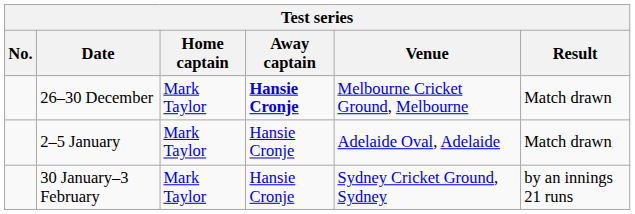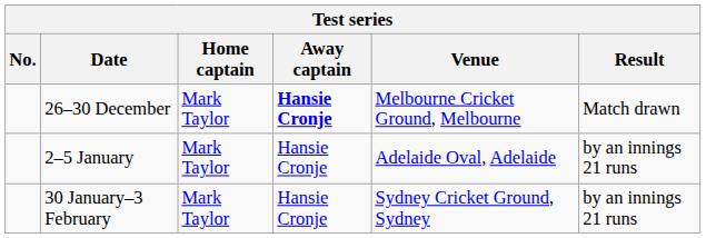2–5 January | Result: Match drawn -> by an innings 21 runs
